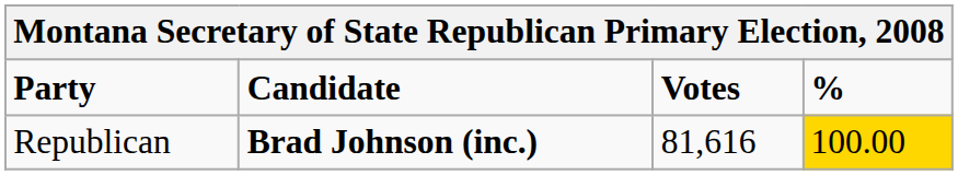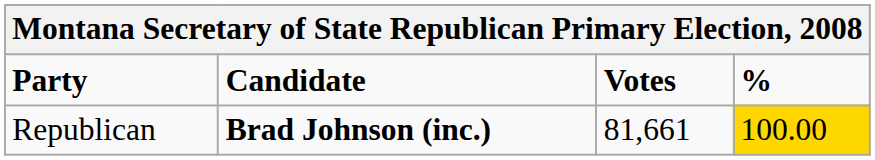Republican | Votes: 81,616 -> 81,661
